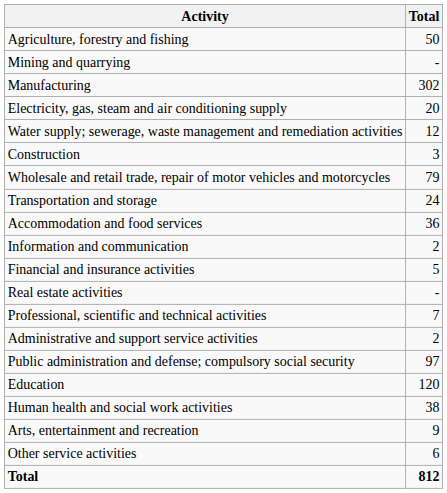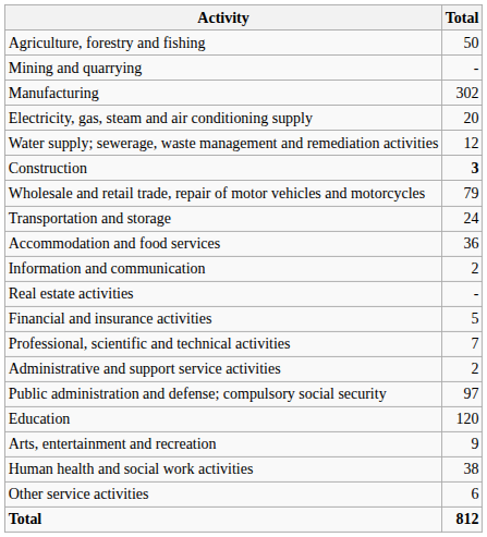Construction | Total: normal -> bold
rows swapped: Financial and insurance activities <-> Real estate activities
rows swapped: Human health and social work activities <-> Arts, entertainment and recreation
